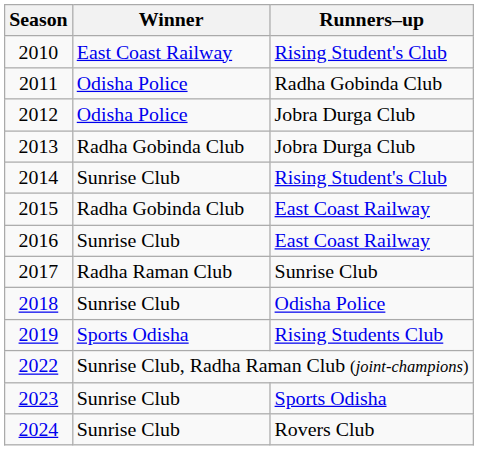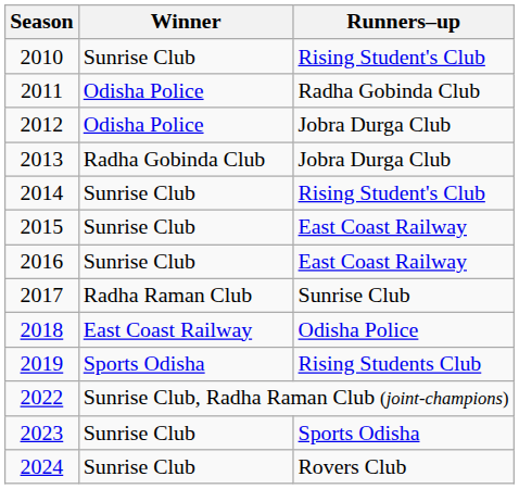2010 | Winner: East Coast Railway -> Sunrise Club
2015 | Winner: Radha Gobinda Club -> Sunrise Club
2018 | Winner: Sunrise Club -> East Coast Railway
